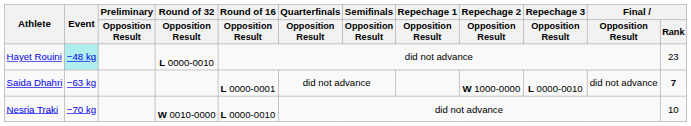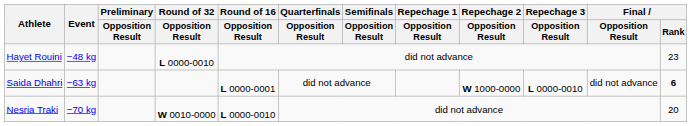Hayet Rouini | Event: paleturquoise background -> no background
Saida Dhahri | Final / Rank: 7 -> 6
Nesria Traki | Final / Rank: 10 -> 20
